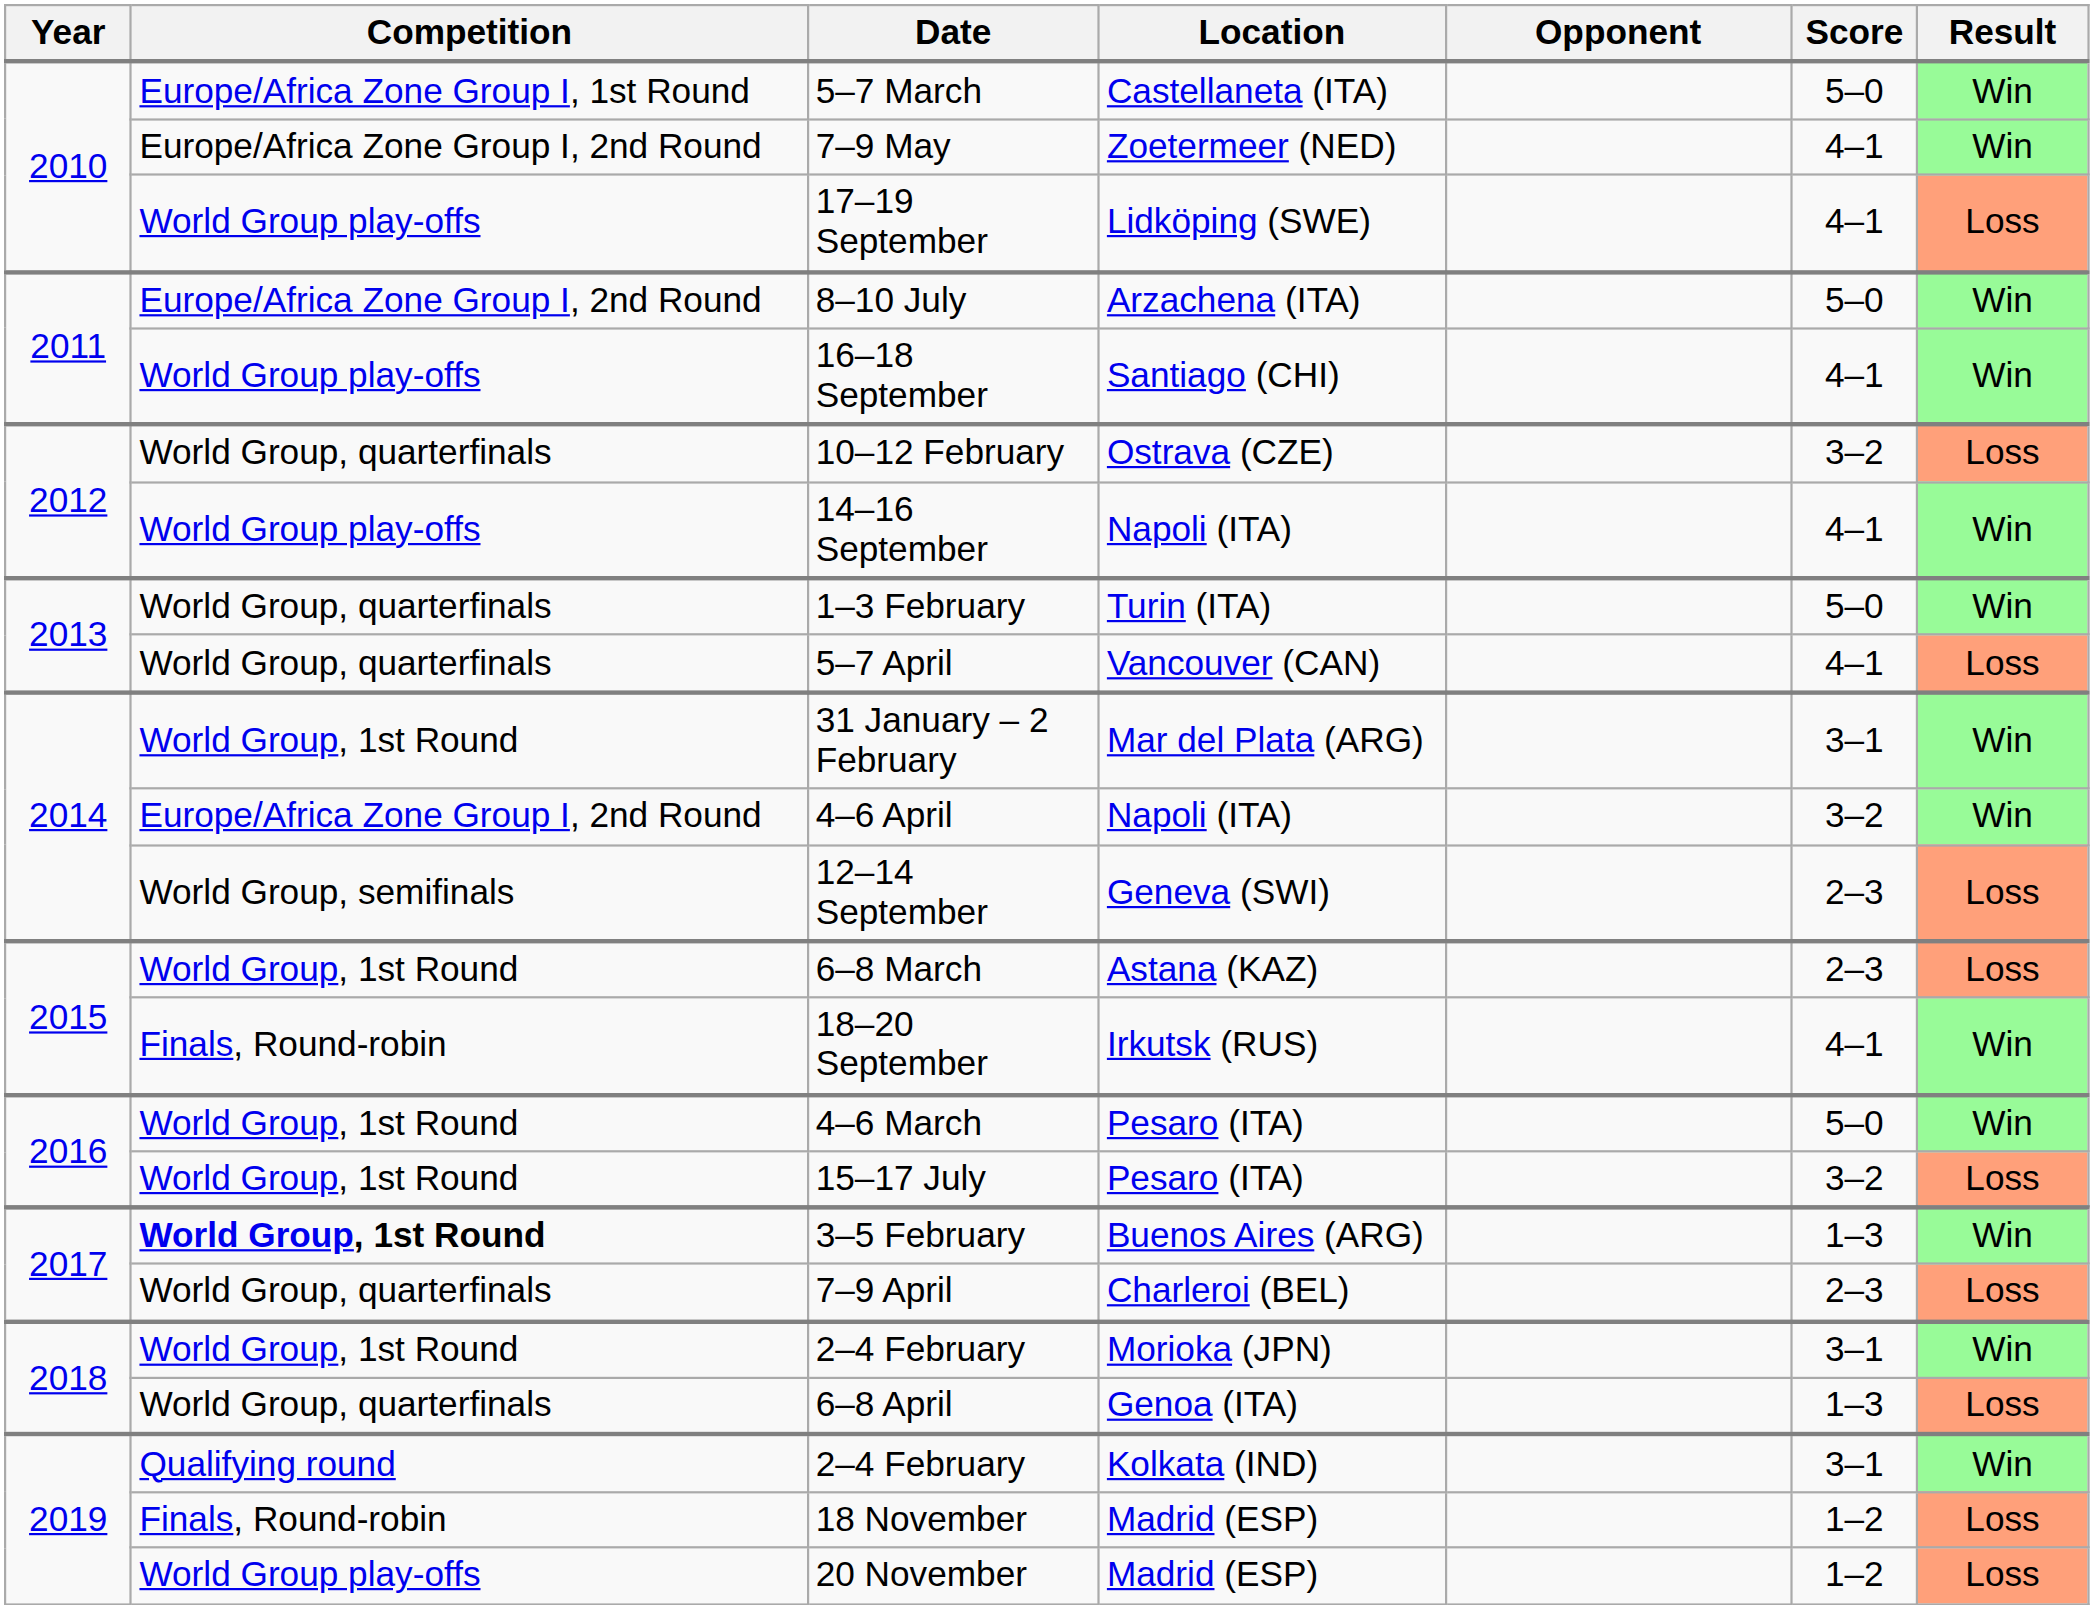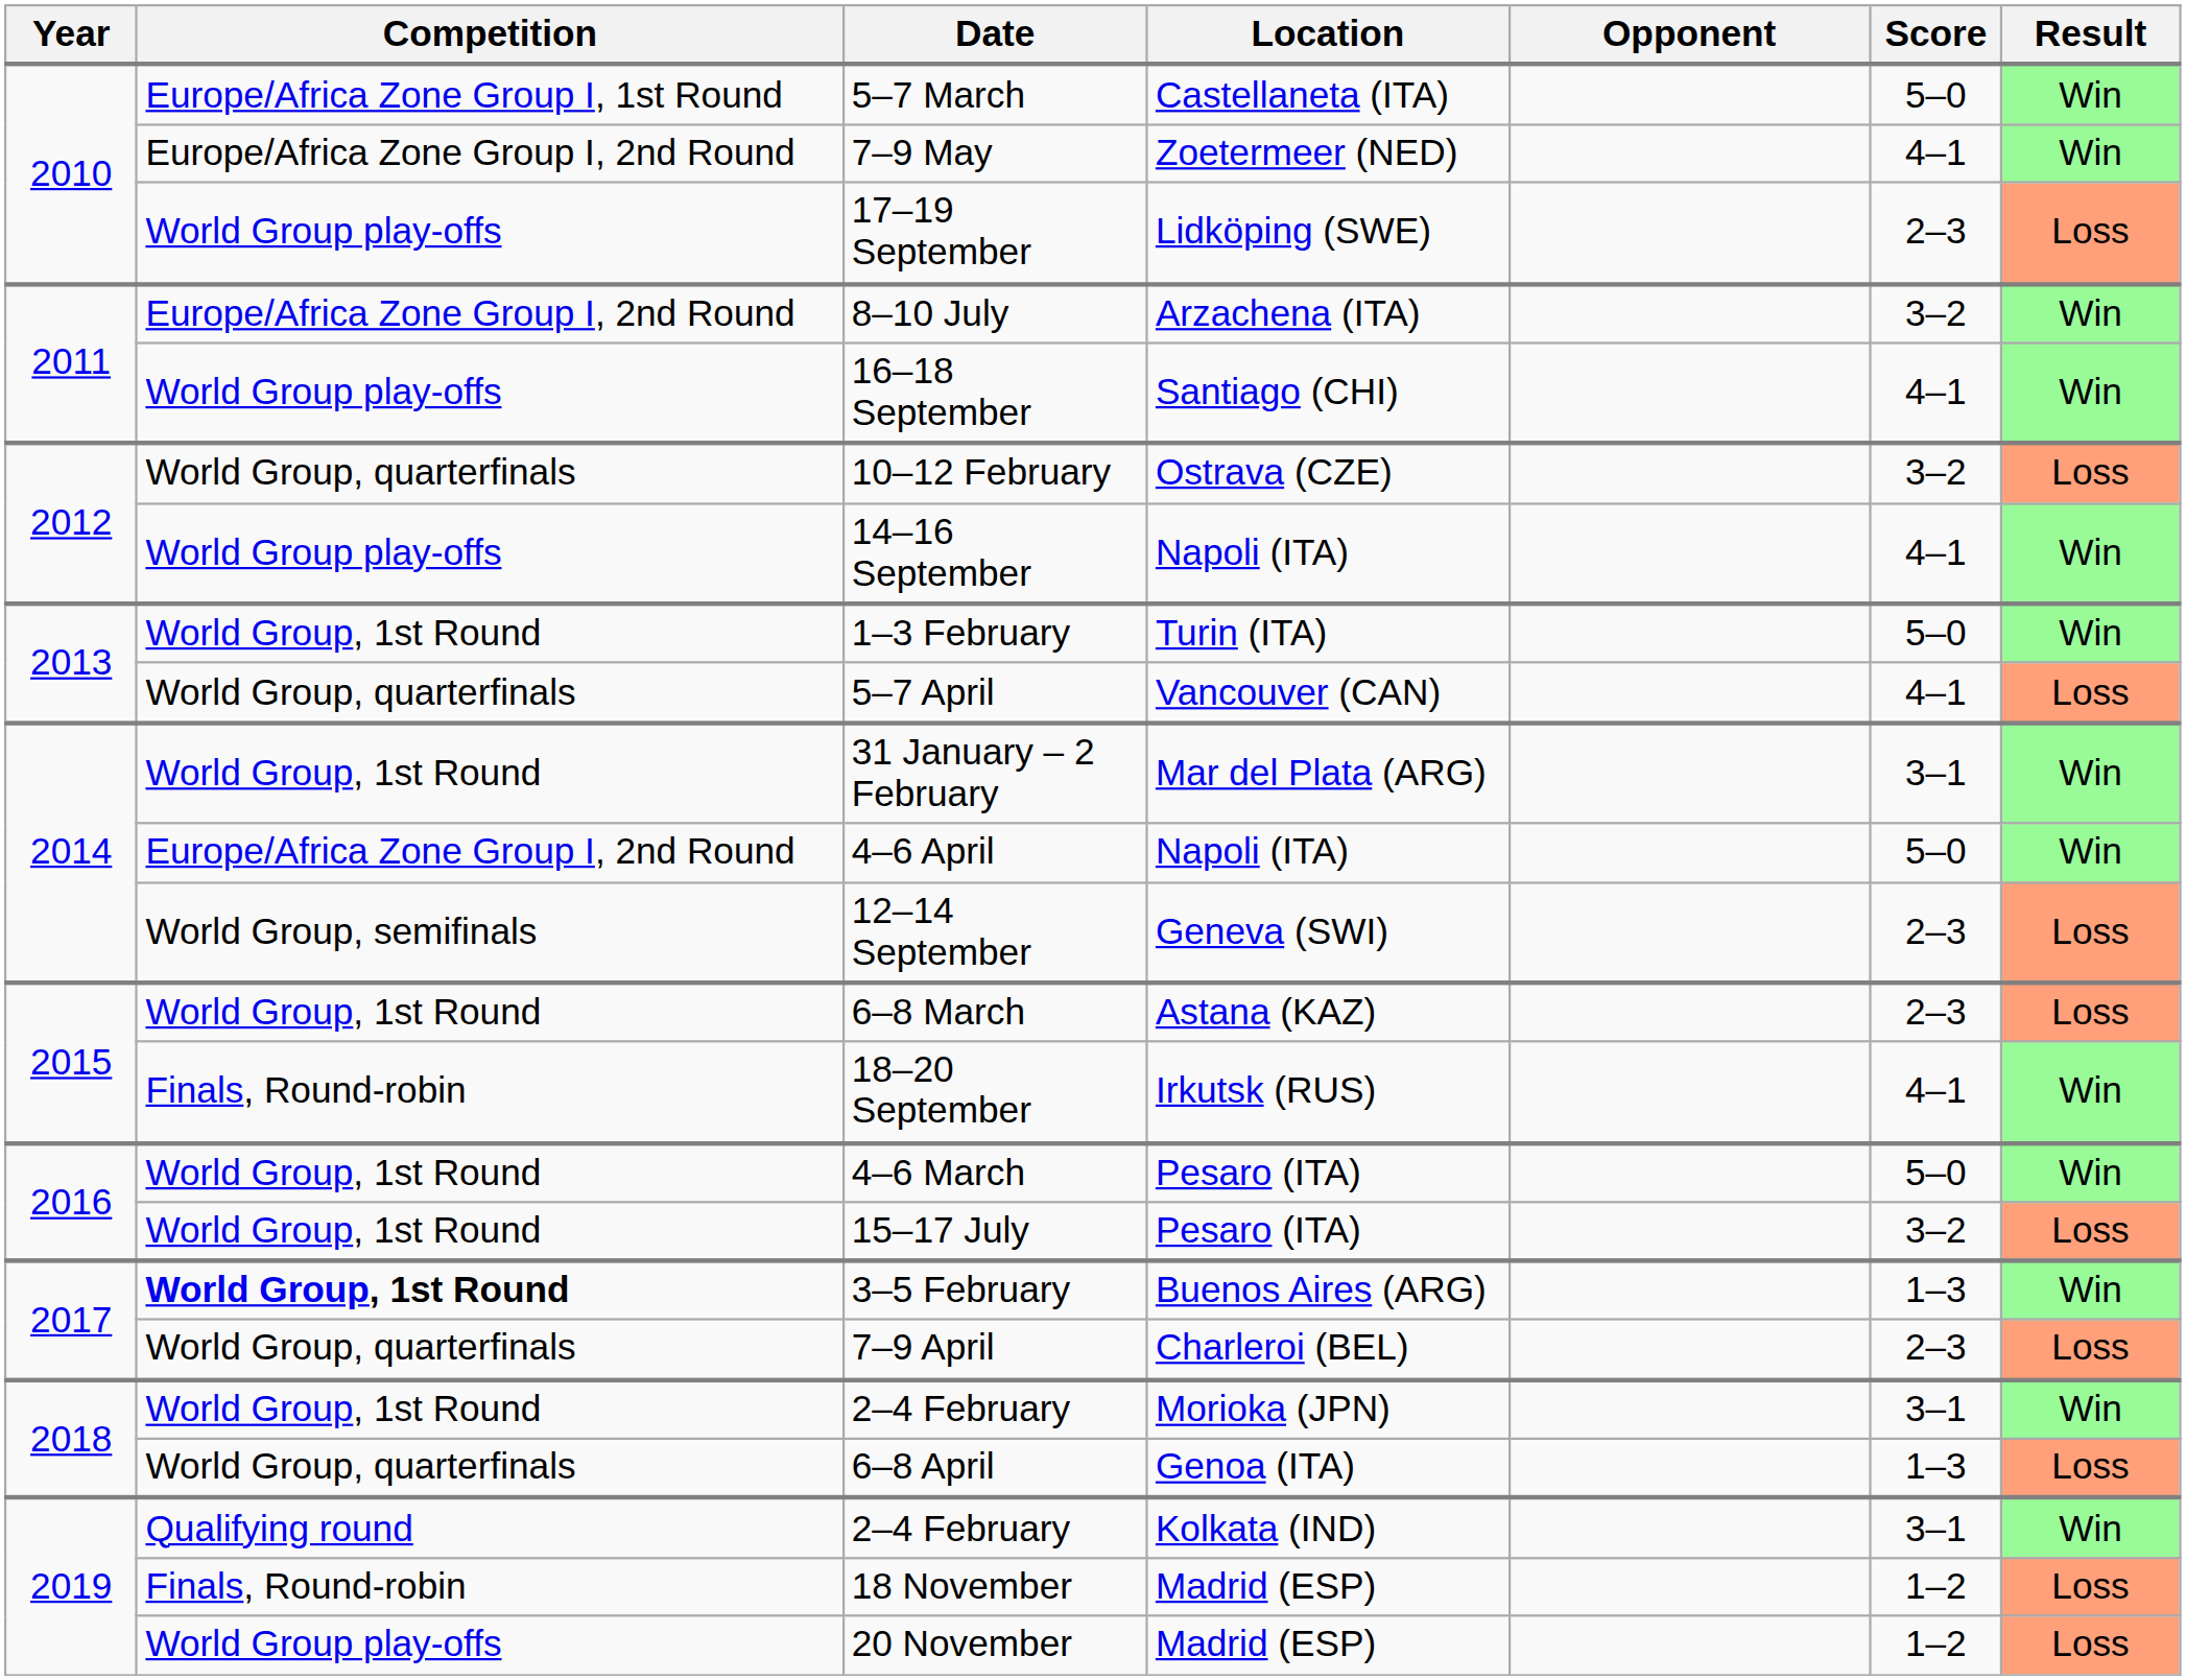17–19 September | Score: 4–1 -> 2–3
8–10 July | Score: 5–0 -> 3–2
1–3 February | Competition: World Group, quarterfinals -> World Group, 1st Round
4–6 April | Score: 3–2 -> 5–0
